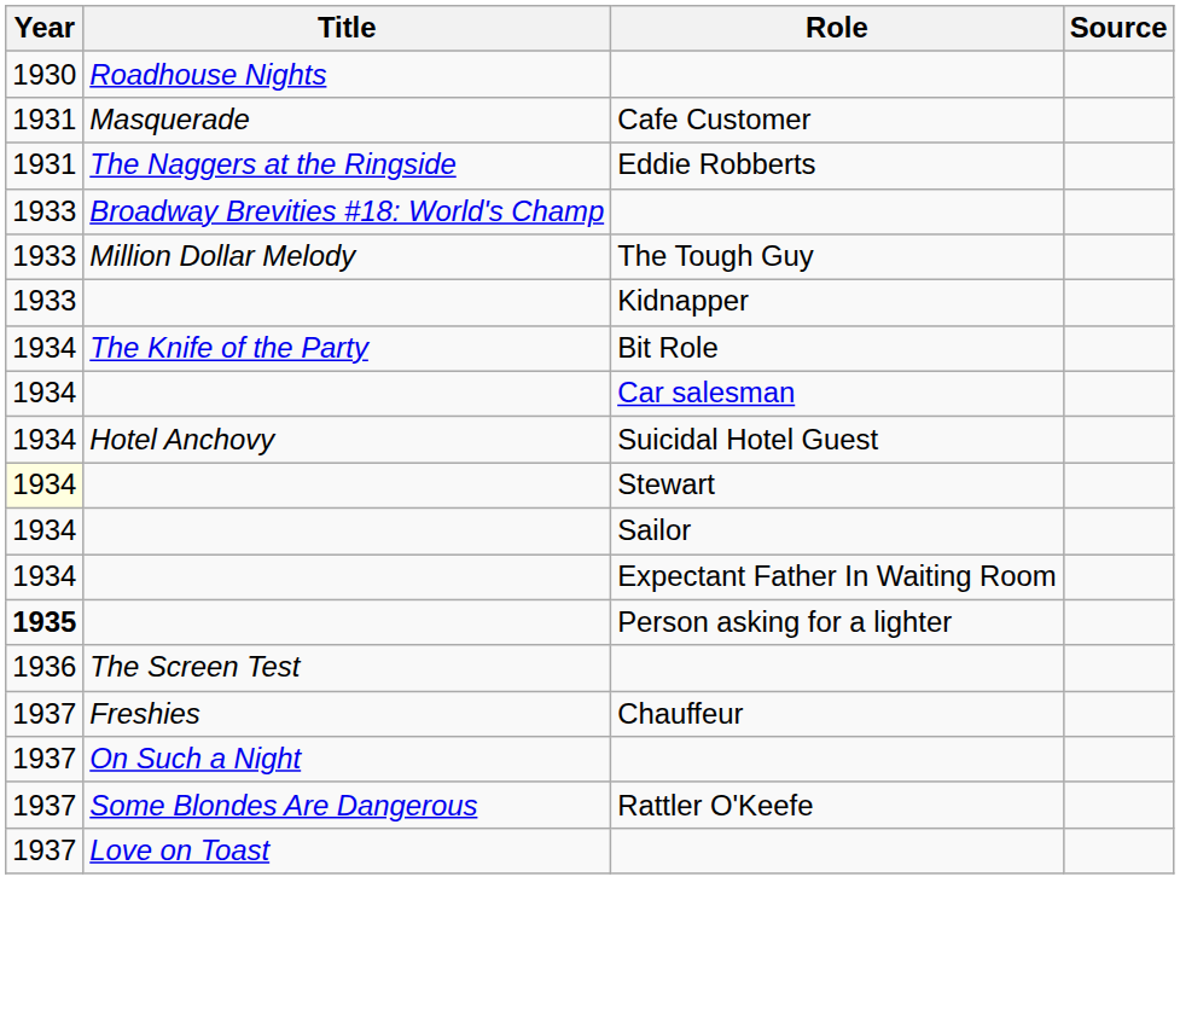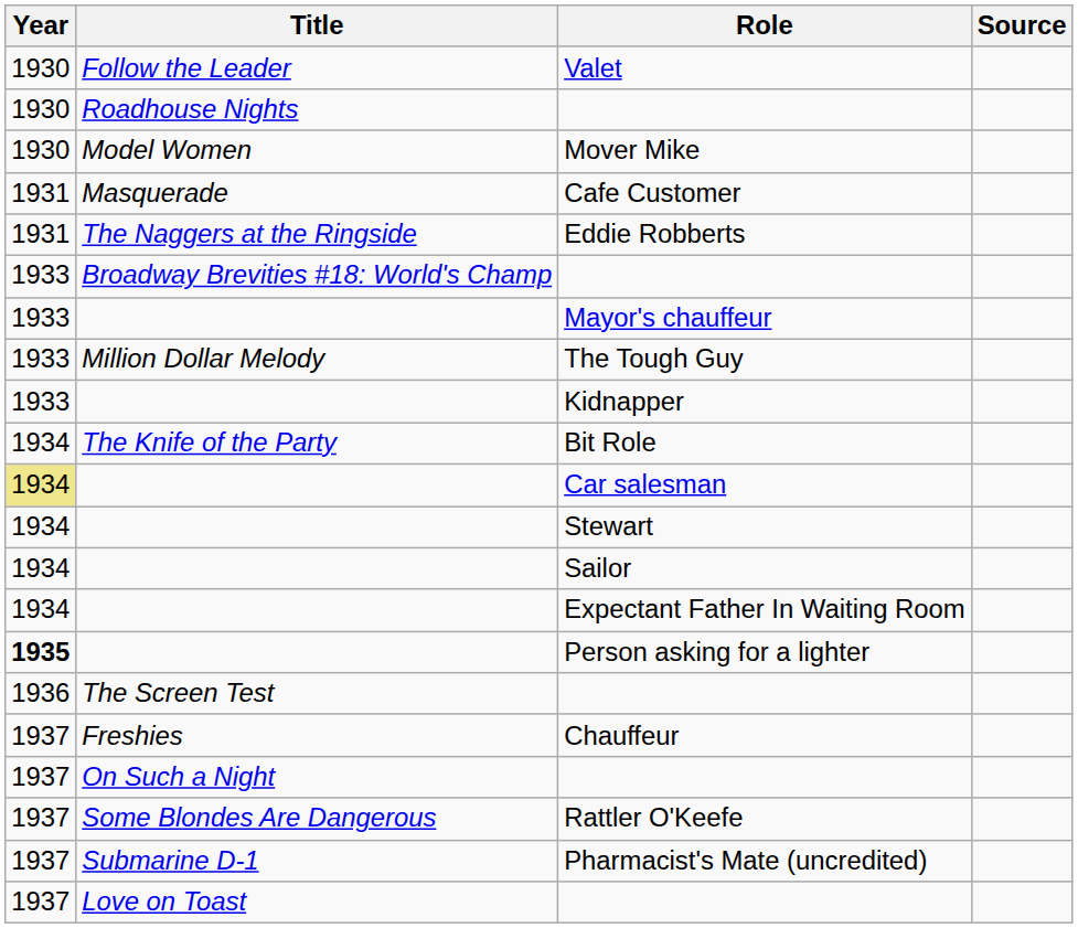+ row: 1930 | Follow the Leader | Valet
+ row: 1930 | Model Women | Mover Mike
+ row: 1933 | Mayor's chauffeur
Car salesman | Year: no background -> khaki background
- row: 1934 | Hotel Anchovy | Suicidal Hotel Guest
Stewart | Year: lightyellow background -> no background
+ row: 1937 | Submarine D-1 | Pharmacist's Mate (uncredited)
